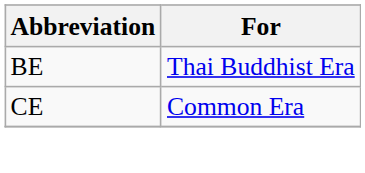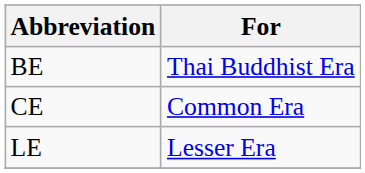+ row: LE | Lesser Era
